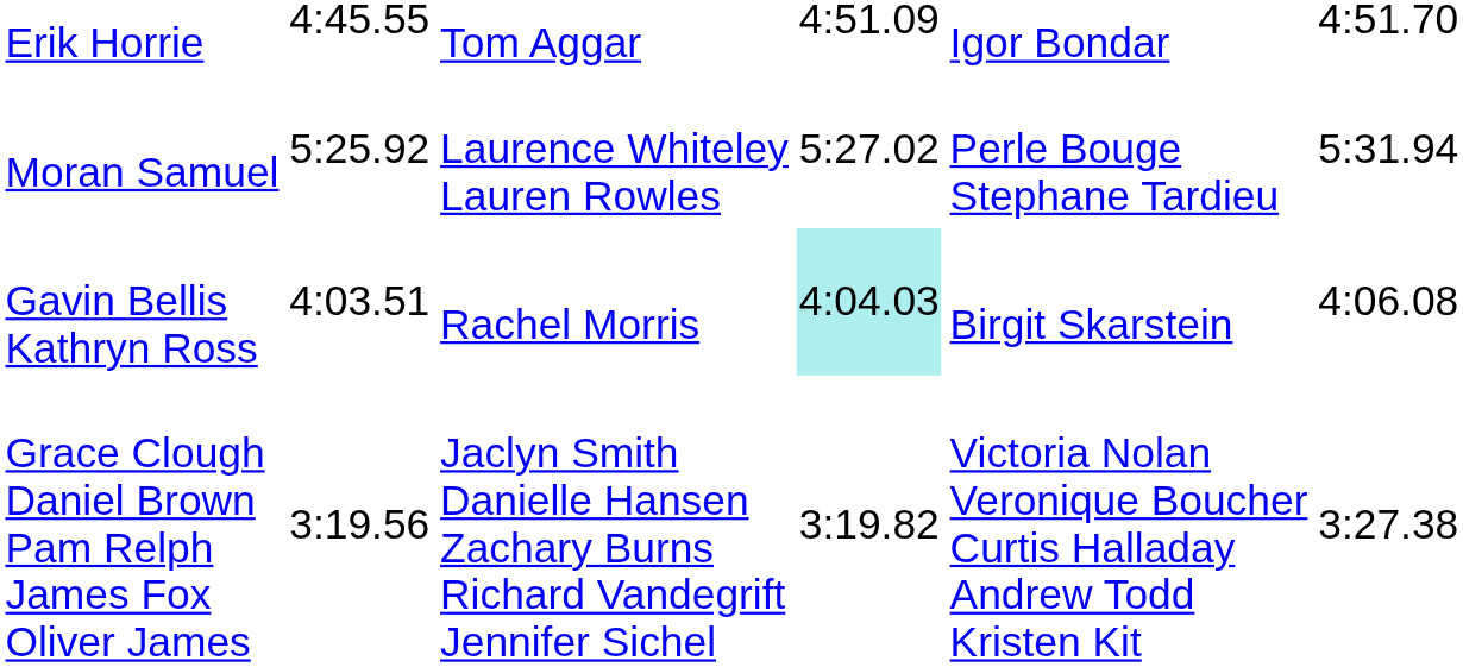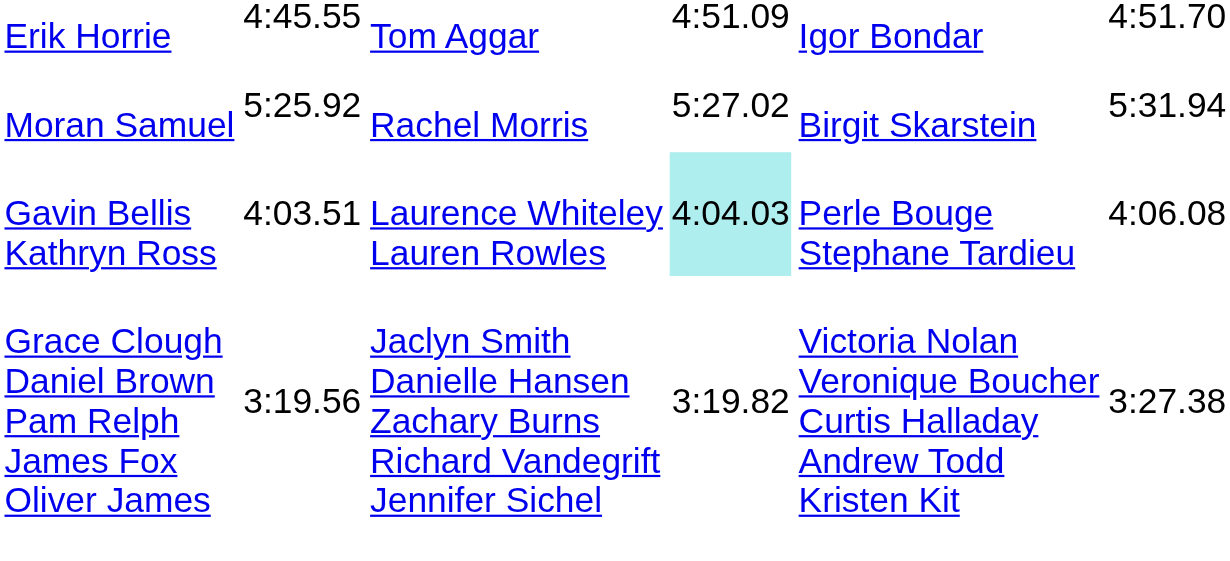Moran Samuel | column 4: Laurence Whiteley Lauren Rowles -> Rachel Morris
Moran Samuel | column 6: Perle Bouge Stephane Tardieu -> Birgit Skarstein
Gavin Bellis Kathryn Ross | column 4: Rachel Morris -> Laurence Whiteley Lauren Rowles
Gavin Bellis Kathryn Ross | column 6: Birgit Skarstein -> Perle Bouge Stephane Tardieu
